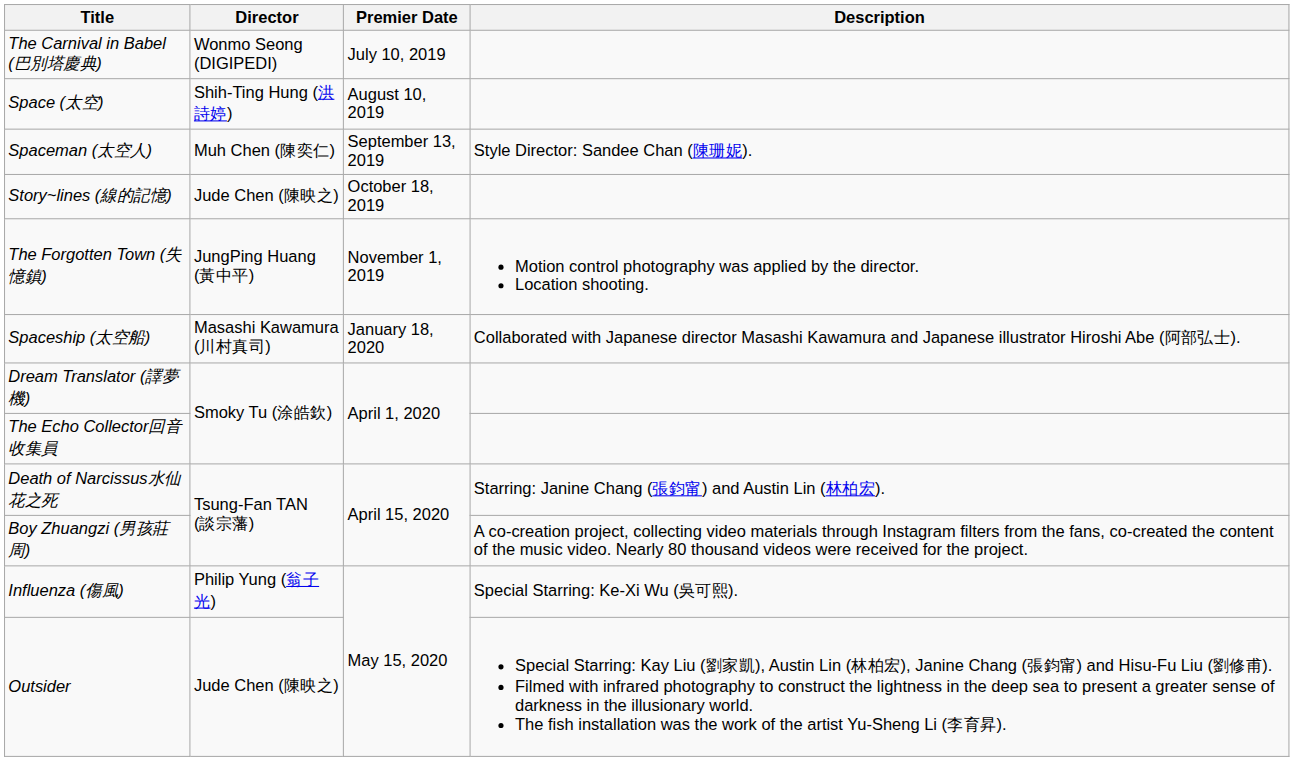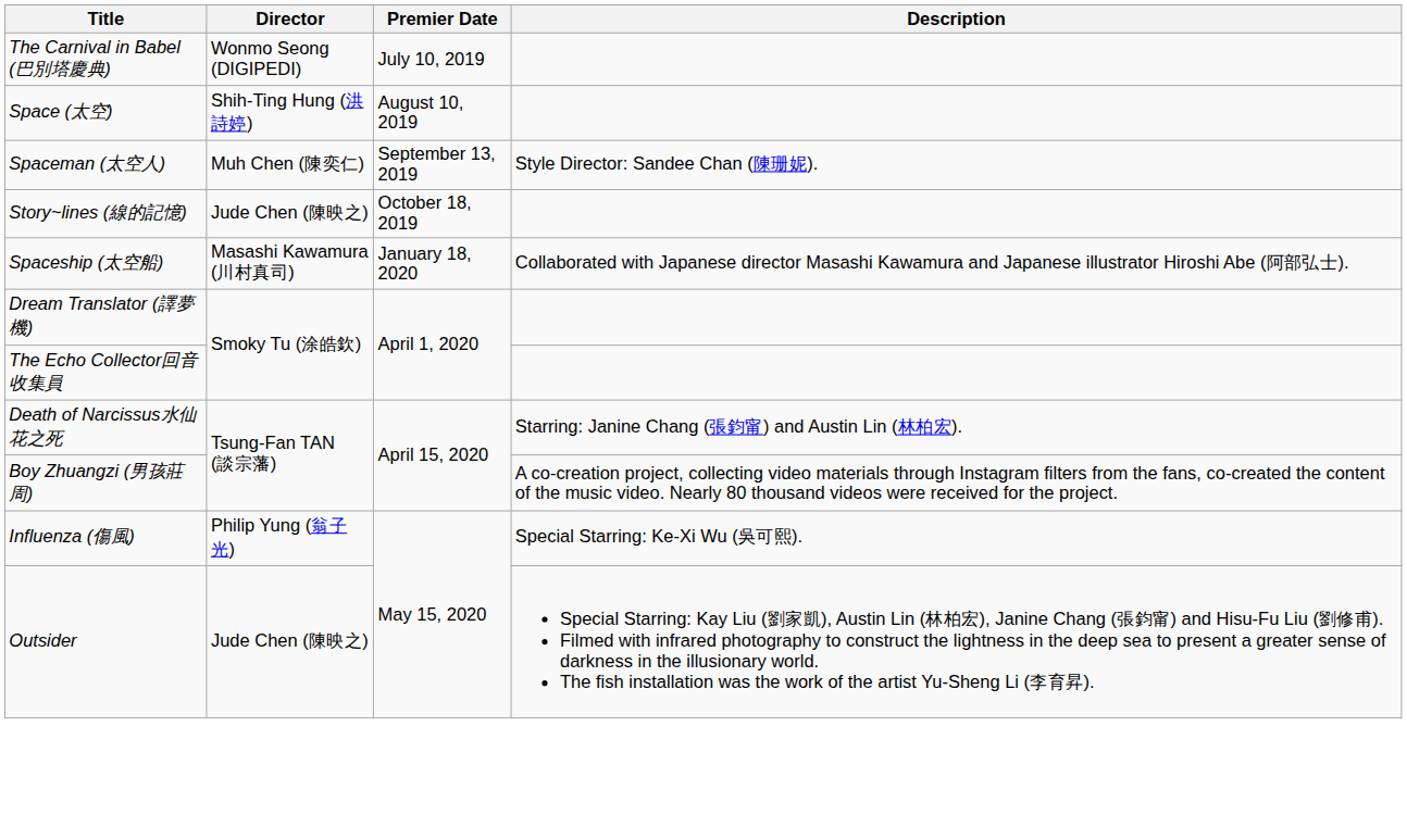- row: The Forgotten Town (失憶鎮) | JungPing Huang (黃中平) | November 1, 2019 | Motion control photography was applied by the director. Location shooting.
